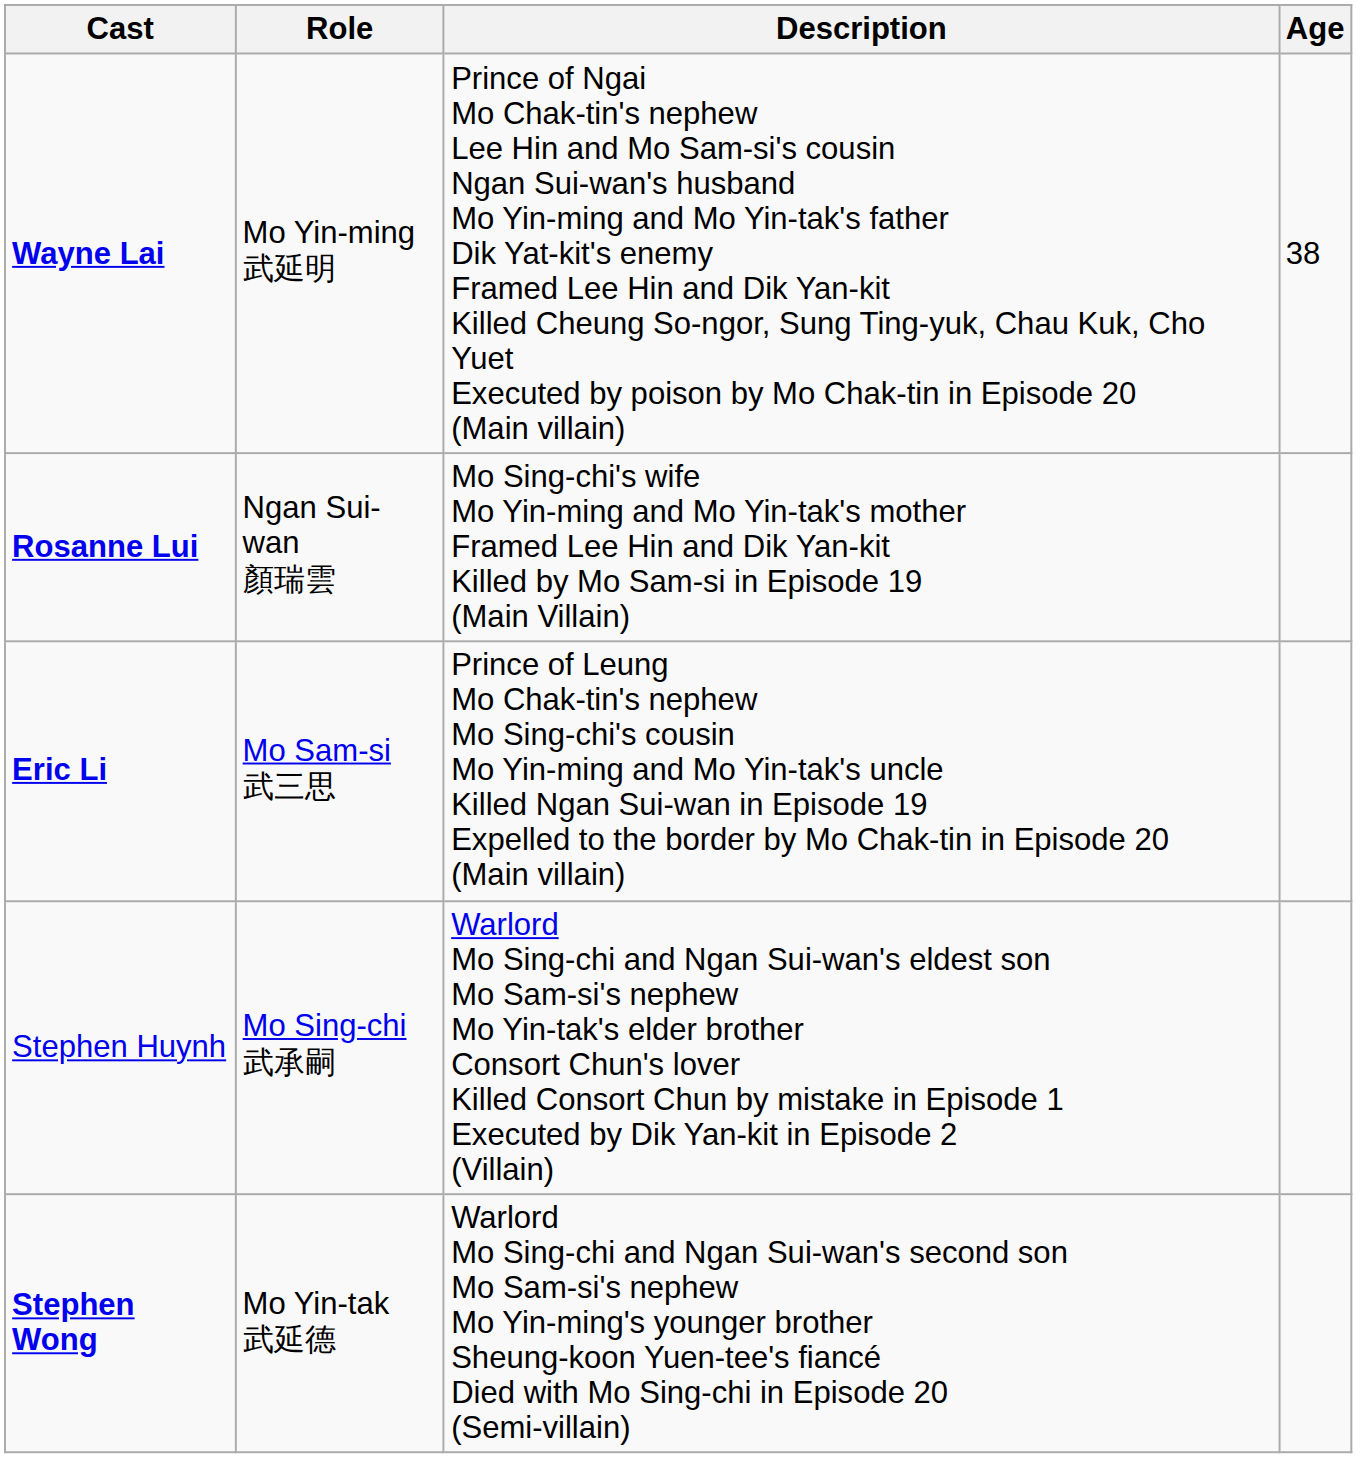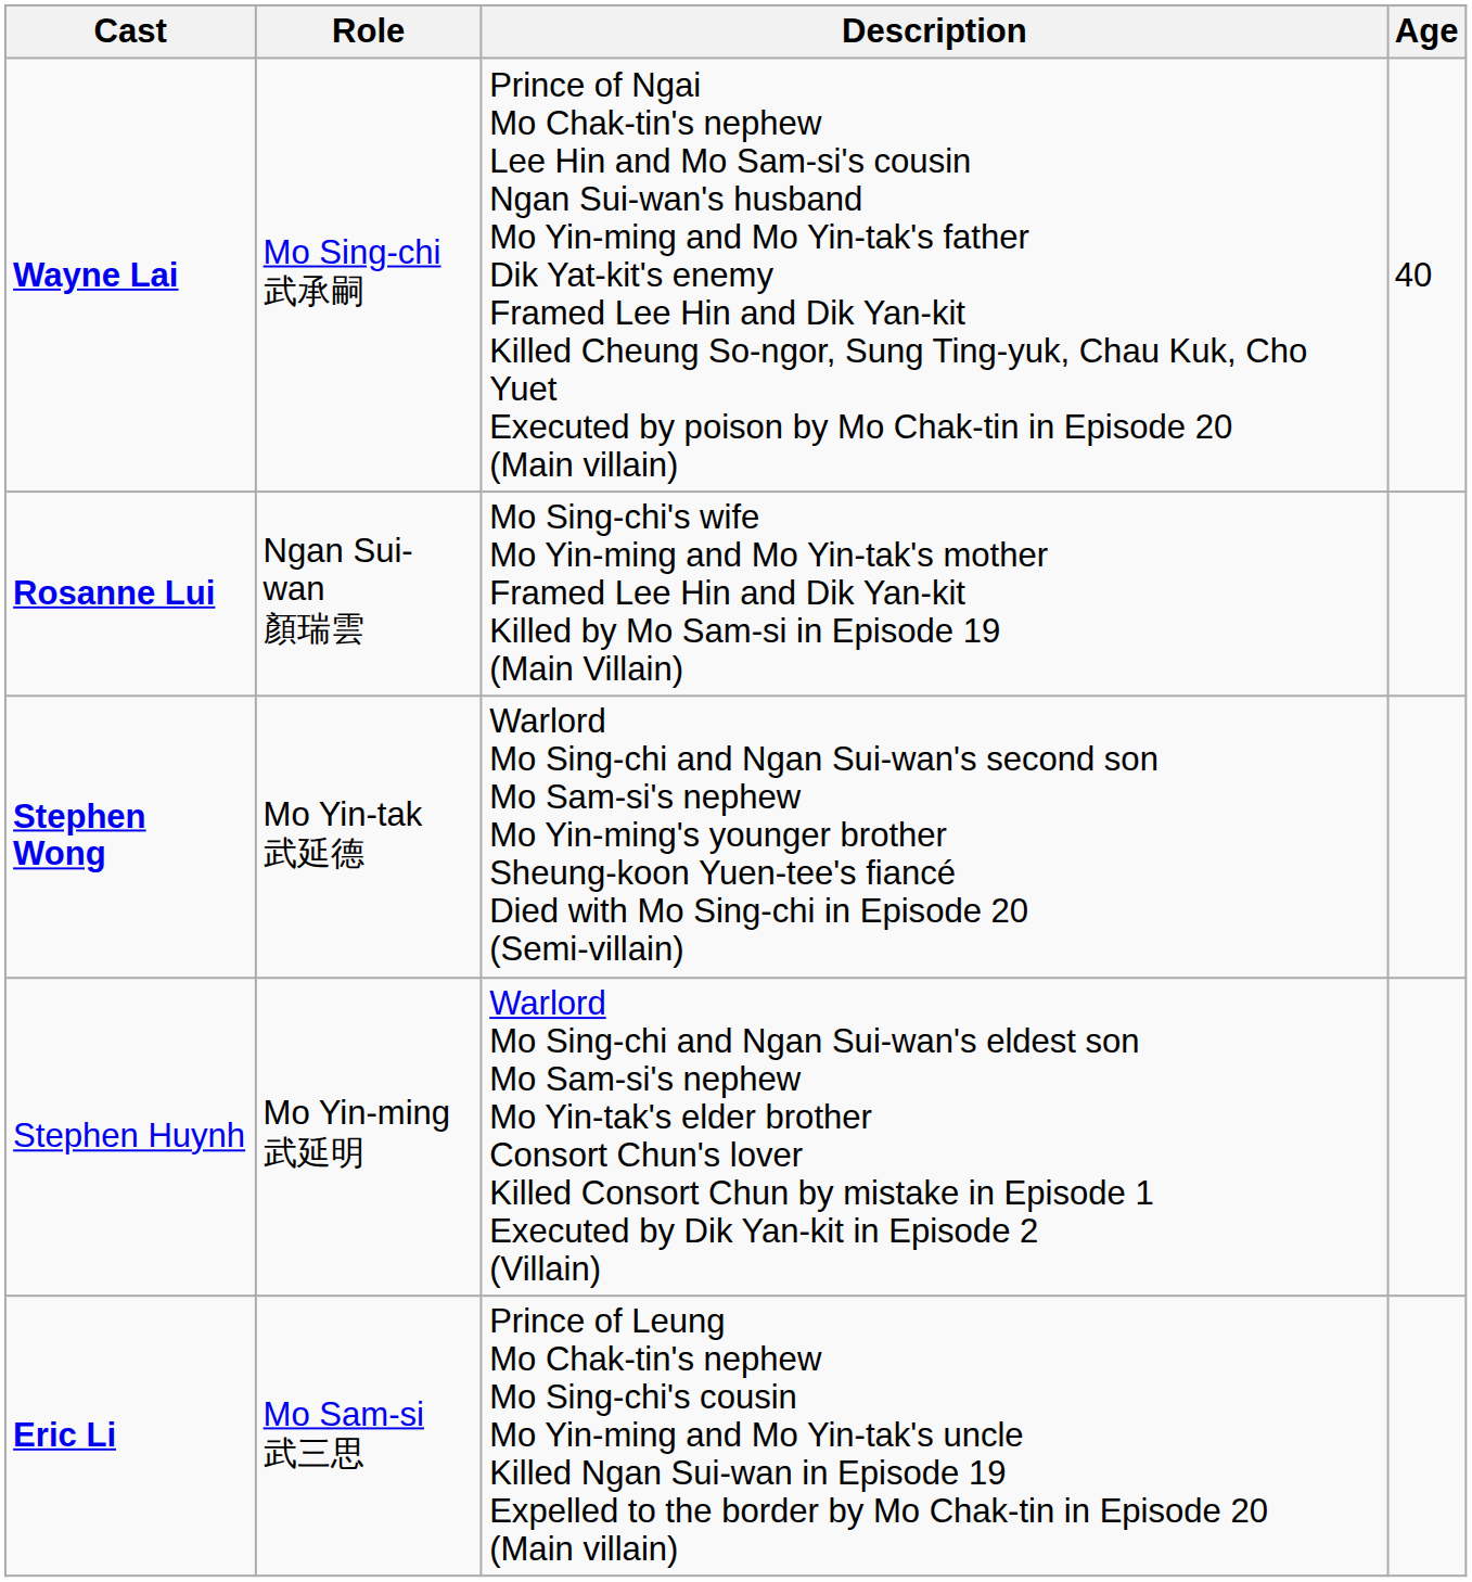Wayne Lai | Role: Mo Yin-ming 武延明 -> Mo Sing-chi 武承嗣
Wayne Lai | Age: 38 -> 40
rows swapped: Eric Li <-> Stephen Wong
Stephen Huynh | Role: Mo Sing-chi 武承嗣 -> Mo Yin-ming 武延明
